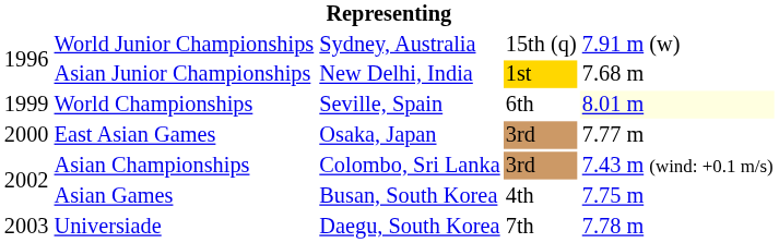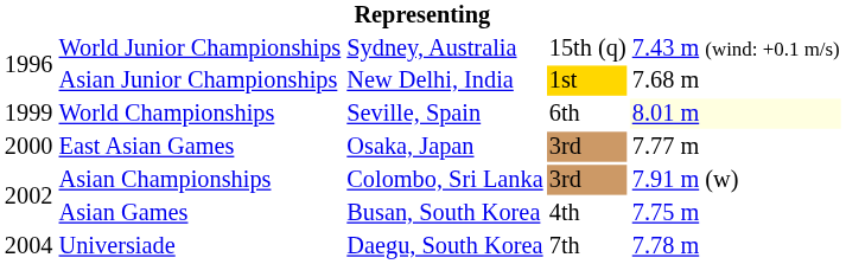World Junior Championships | column 5: 7.91 m (w) -> 7.43 m (wind: +0.1 m/s)
Asian Championships | column 5: 7.43 m (wind: +0.1 m/s) -> 7.91 m (w)
Universiade | column 1: 2003 -> 2004
